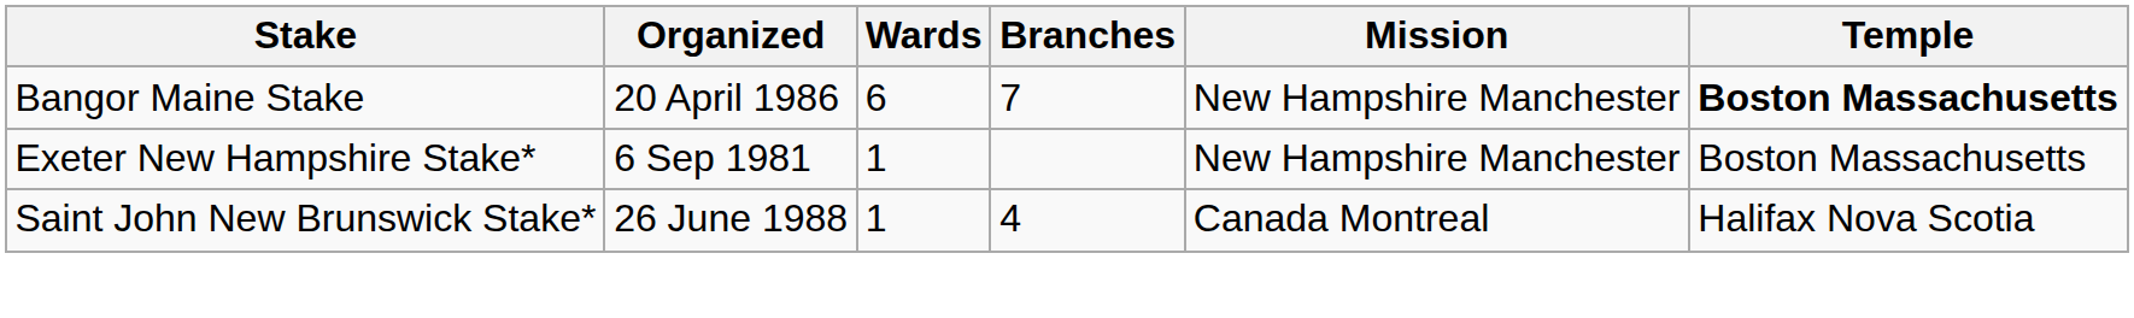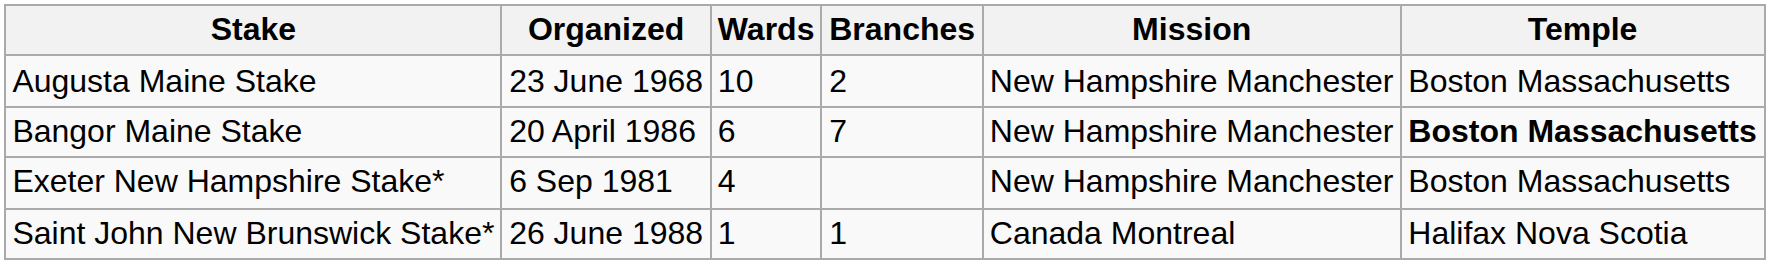+ row: Augusta Maine Stake | 23 June 1968 | 10 | 2 | New Hampshire Manchester | Boston Massachusetts
Exeter New Hampshire Stake* | Wards: 1 -> 4
Saint John New Brunswick Stake* | Branches: 4 -> 1
